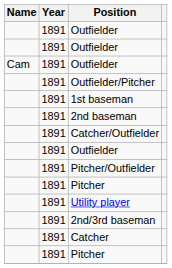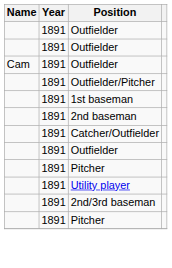- row: 1891 | Pitcher/Outfielder
- row: 1891 | Catcher
